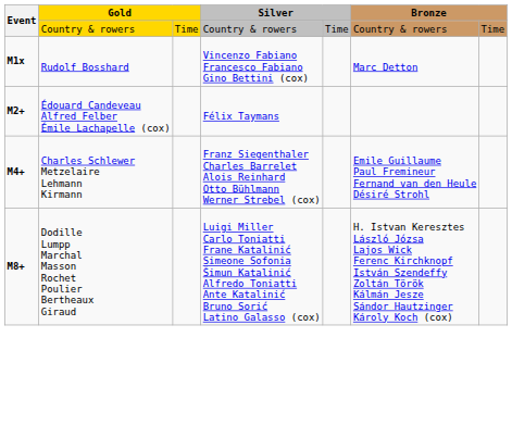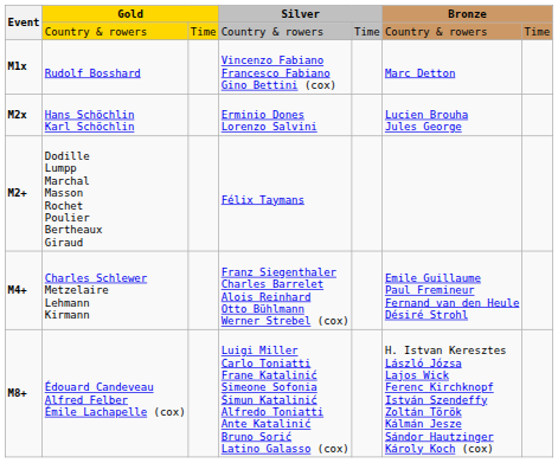+ row: M2x | Hans Schöchlin Karl Schöchlin | Erminio Dones Lorenzo Salvini | Lucien Brouha Jules George
M2+ | column 2: Édouard Candeveau Alfred Felber Émile Lachapelle (cox) -> Dodille Lumpp Marchal Masson Rochet Poulier Bertheaux Giraud
M8+ | column 2: Dodille Lumpp Marchal Masson Rochet Poulier Bertheaux Giraud -> Édouard Candeveau Alfred Felber Émile Lachapelle (cox)
